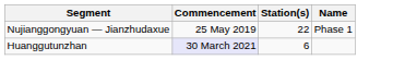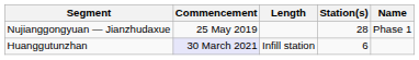+ column: Length | Infill station
Nujianggongyuan — Jianzhudaxue | Station(s): 22 -> 28
